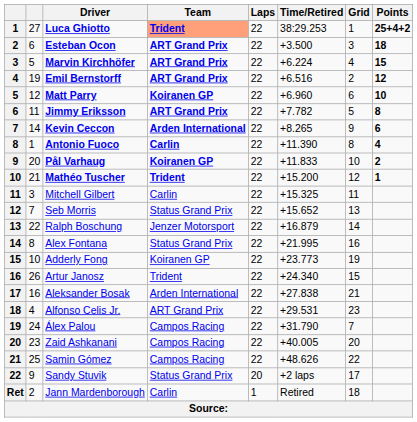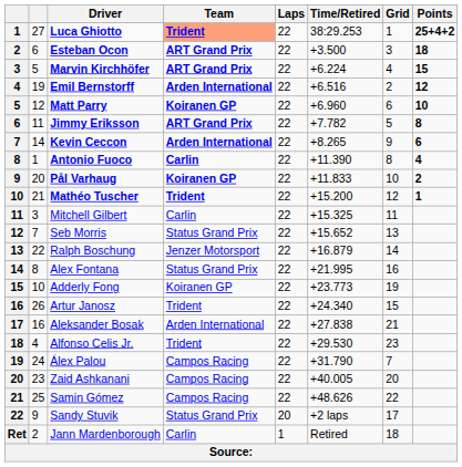Emil Bernstorff | Team: ART Grand Prix -> Arden International
Alfonso Celis Jr. | Team: ART Grand Prix -> Trident
Alfonso Celis Jr. | Time/Retired: +29.531 -> +29.530
